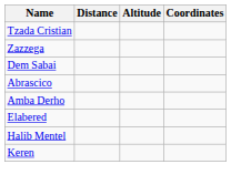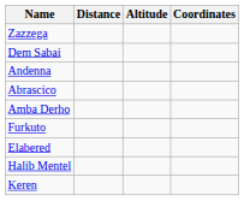- row: Tzada Cristian
+ row: Andenna
+ row: Furkuto
